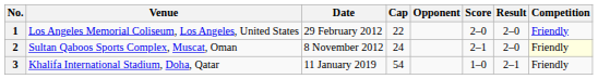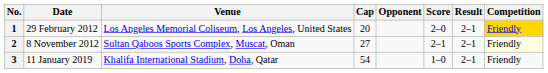columns swapped: Date <-> Venue
1 | Cap: 22 -> 20
1 | Result: 2–0 -> 2–1
1 | Competition: no background -> gold background
2 | Cap: 24 -> 27
2 | Result: 2–0 -> 2–1
